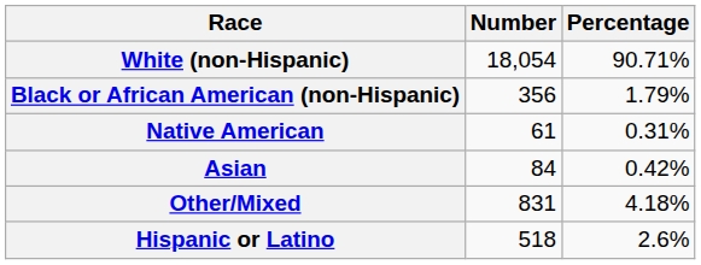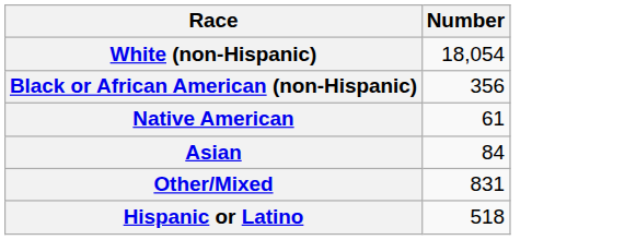- column: Percentage | 90.71% | 1.79% | 0.31% | 0.42% | 4.18% | 2.6%
